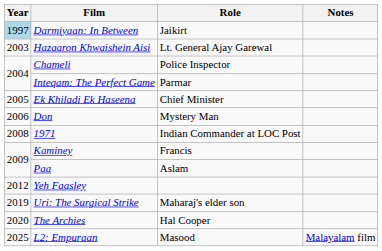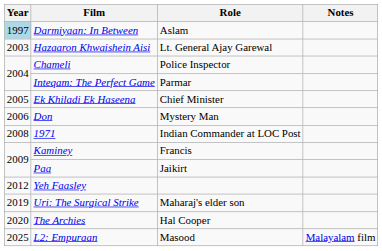Darmiyaan: In Between | Role: Jaikirt -> Aslam
Paa | Role: Aslam -> Jaikirt
